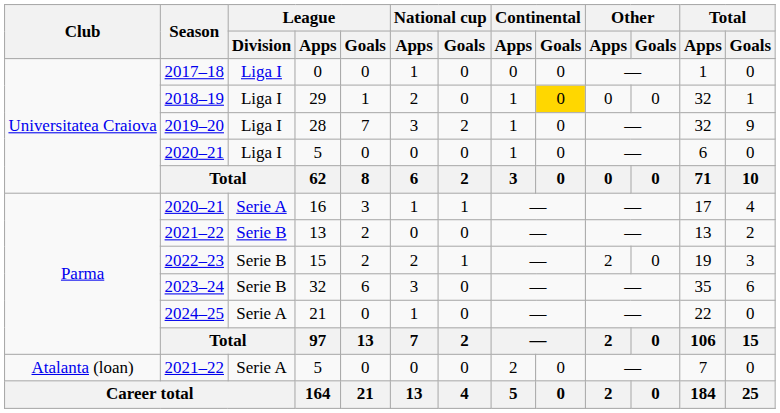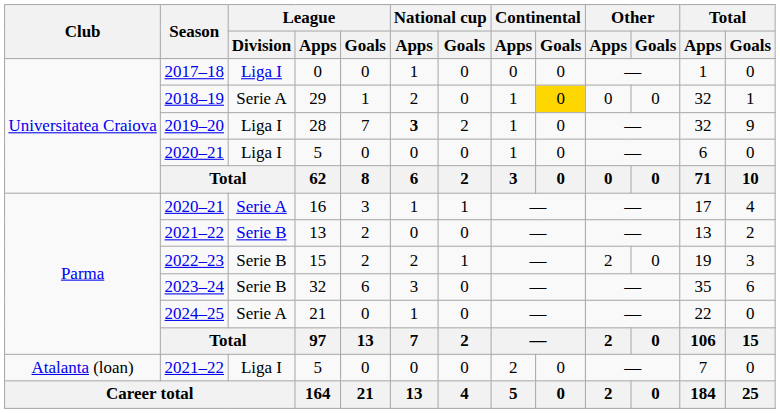29 | League / Division: Liga I -> Serie A
28 | National cup / Apps: normal -> bold
2021–22 / 5 | League / Division: Serie A -> Liga I
